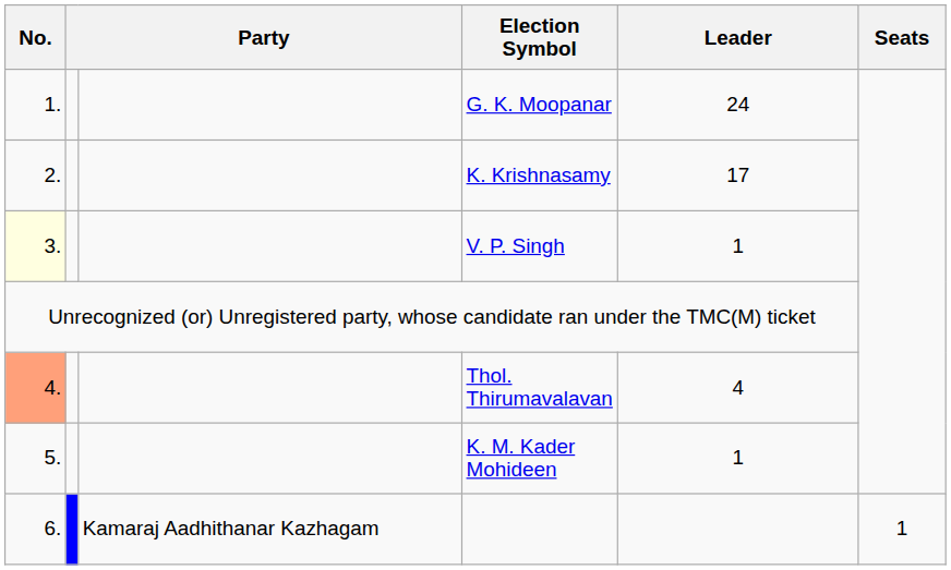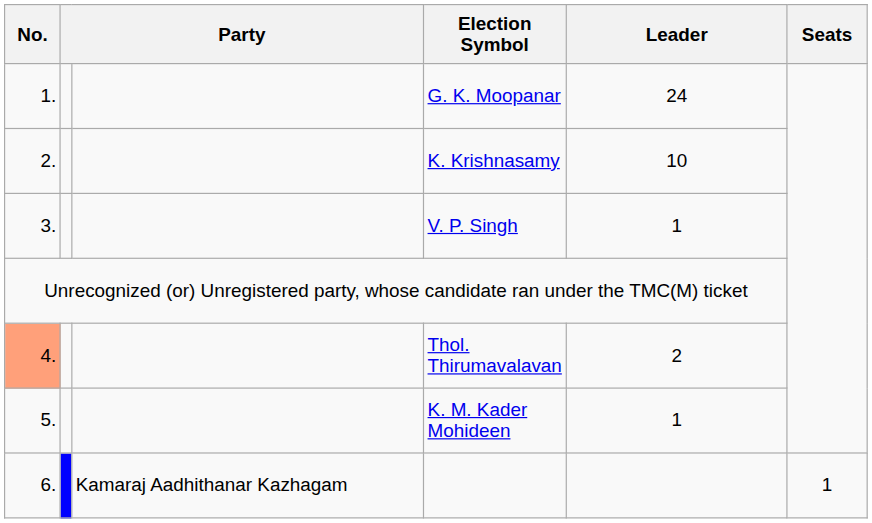K. Krishnasamy | Leader: 17 -> 10
V. P. Singh | No.: lightyellow background -> no background
Thol. Thirumavalavan | Leader: 4 -> 2
